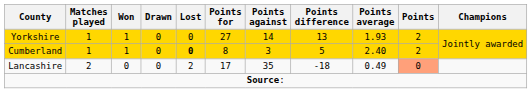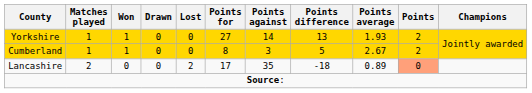Cumberland | Lost: bold -> normal
Cumberland | Points average: 2.40 -> 2.67
Lancashire | Points average: 0.49 -> 0.89
